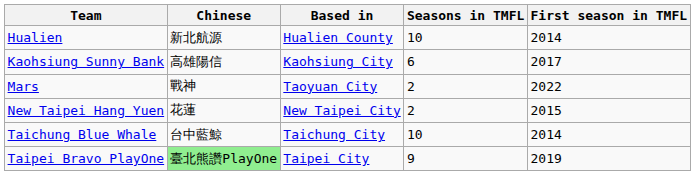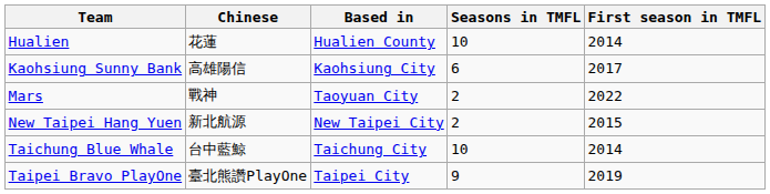Hualien | Chinese: 新北航源 -> 花蓮
New Taipei Hang Yuen | Chinese: 花蓮 -> 新北航源
Taipei Bravo PlayOne | Chinese: lightgreen background -> no background
